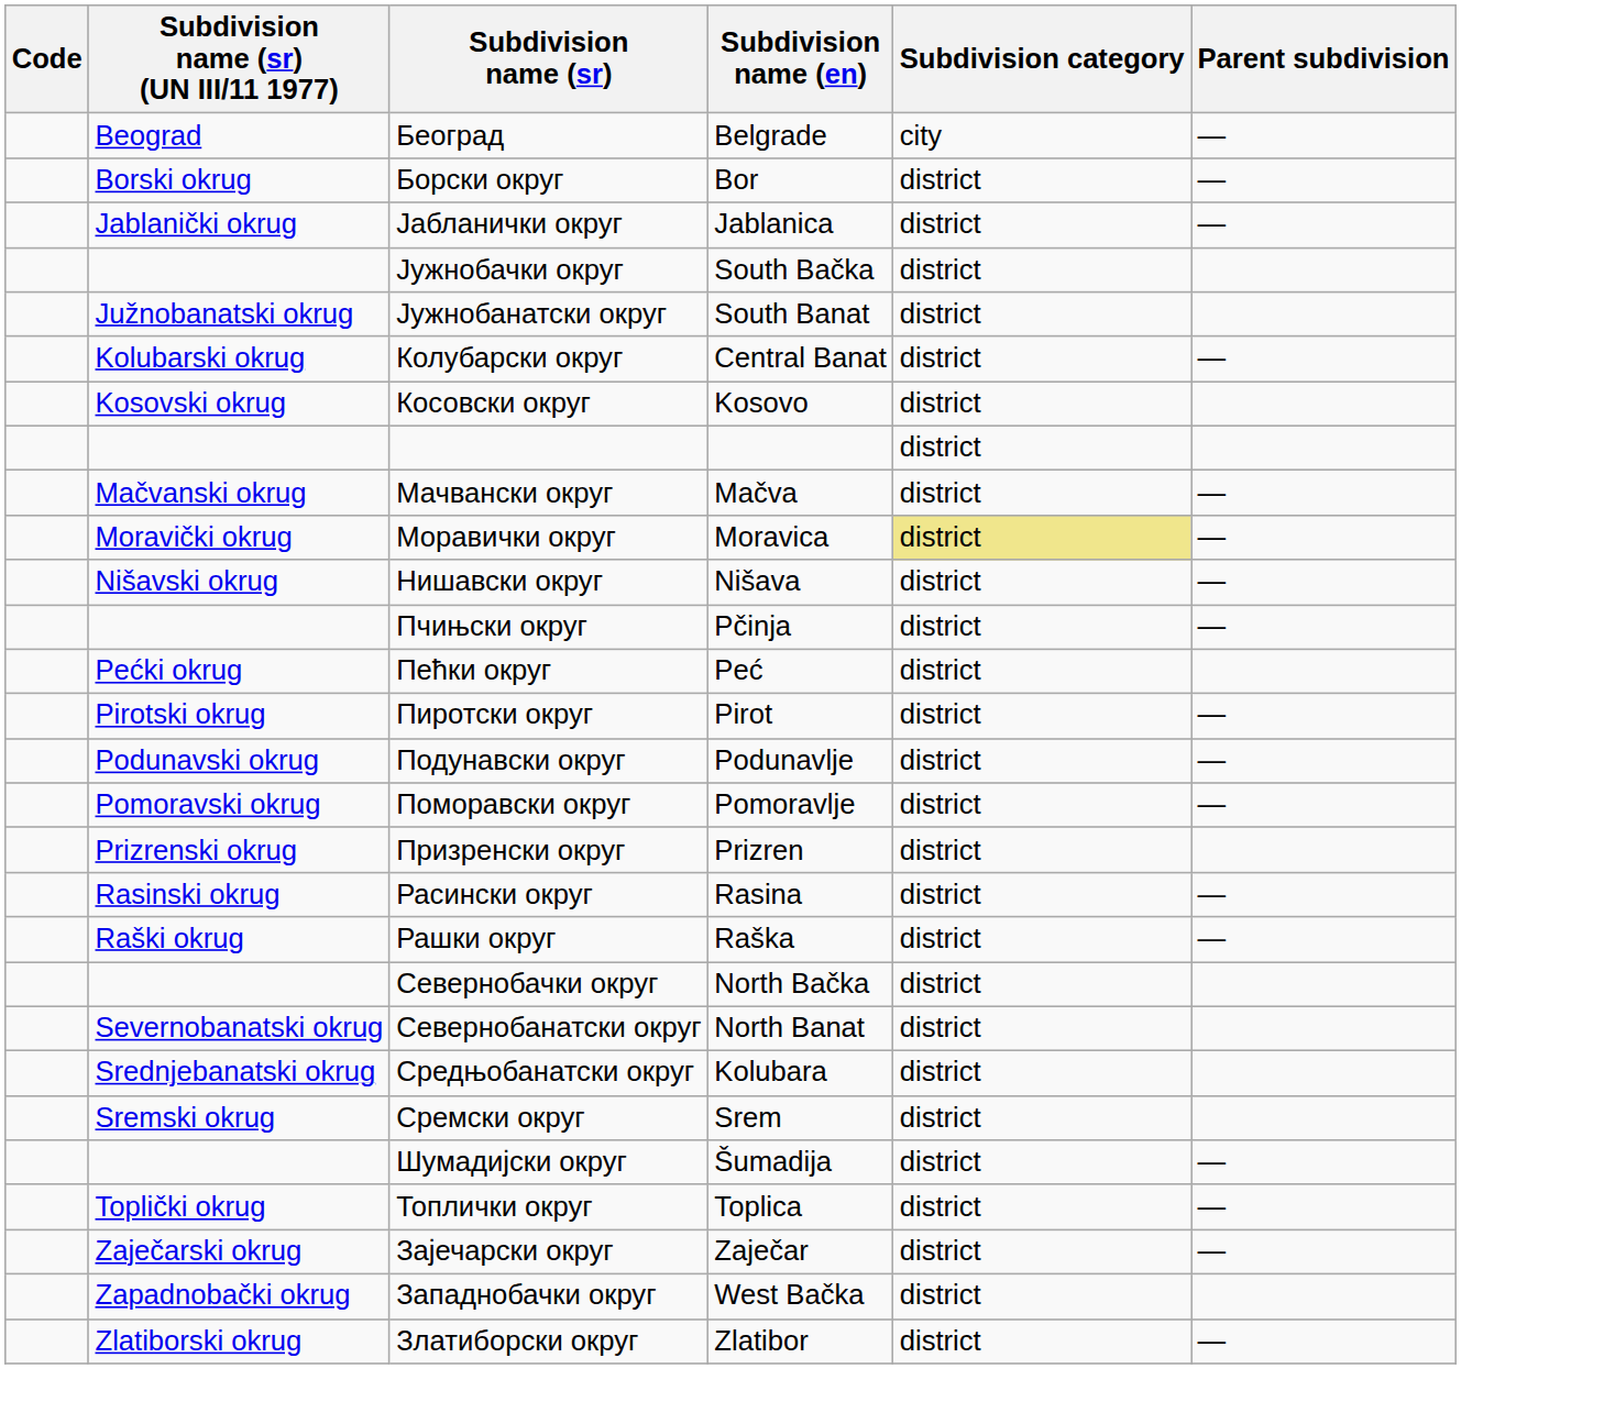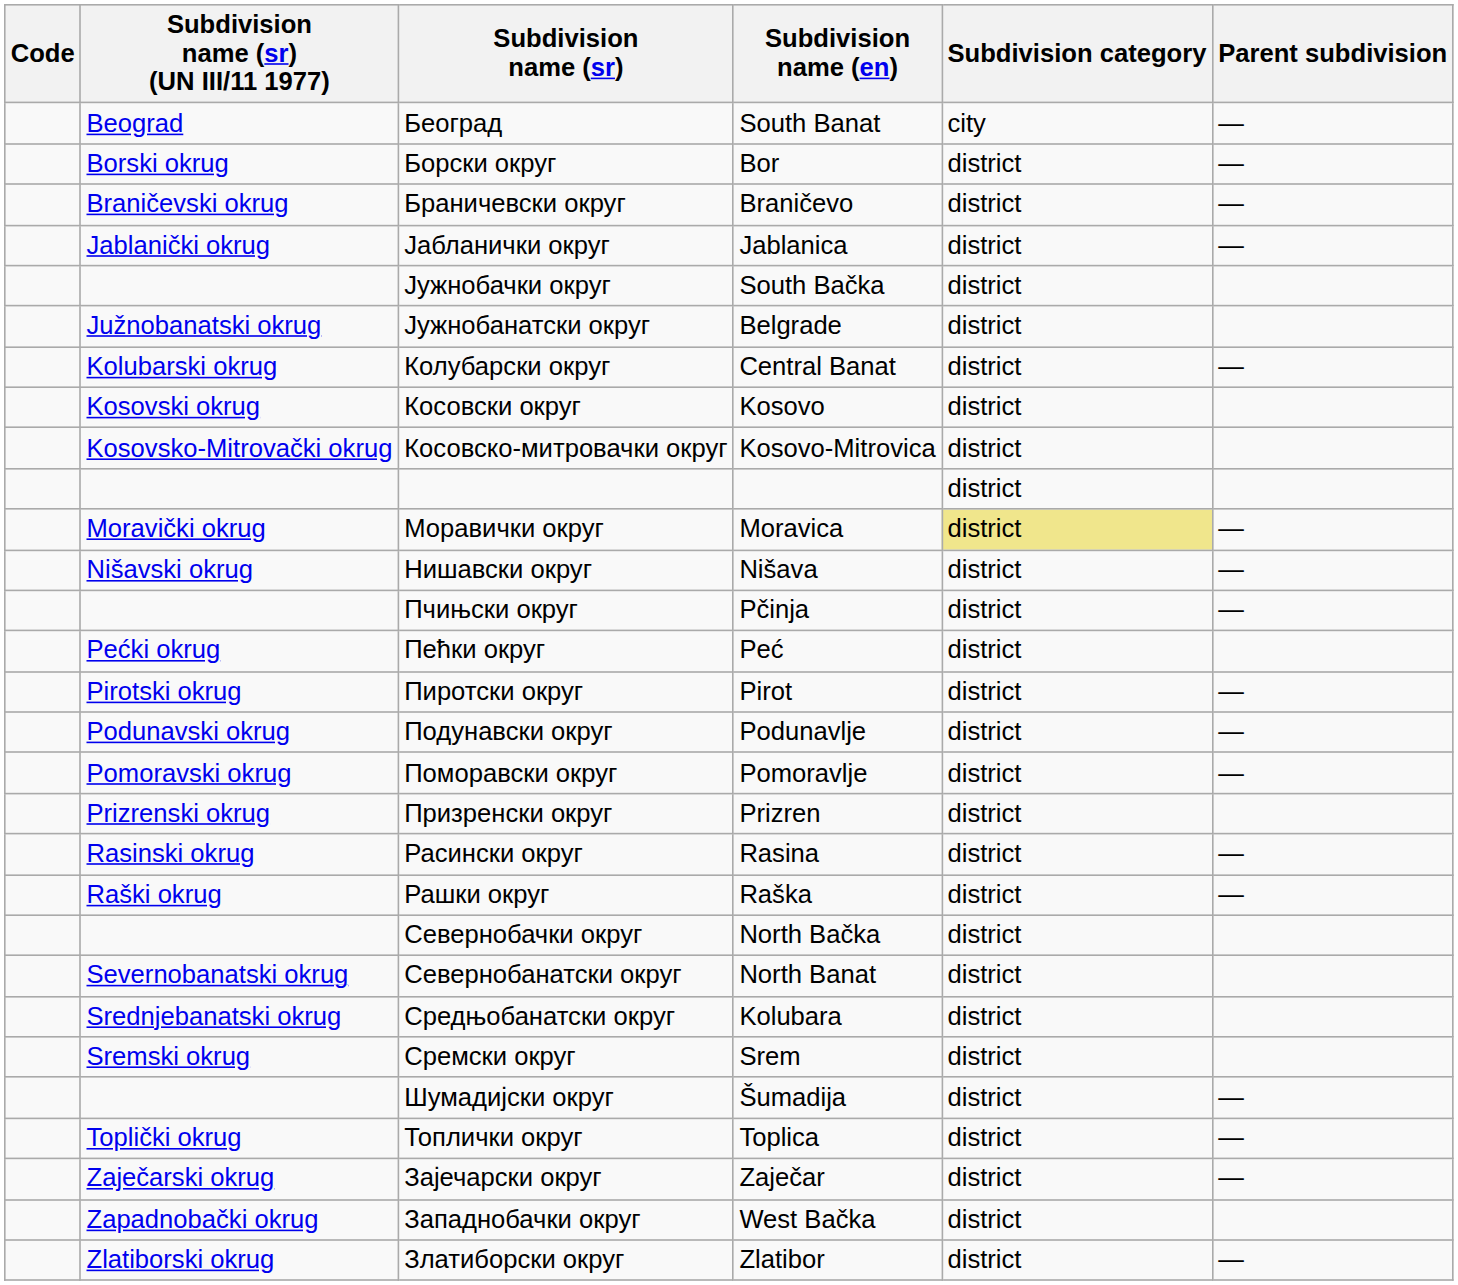Београд | Subdivision name (en): Belgrade -> South Banat
+ row: Braničevski okrug | Браничевски округ | Braničevo | district | —
Јужнобанатски округ | Subdivision name (en): South Banat -> Belgrade
+ row: Kosovsko-Mitrovački okrug | Косовско-митровачки округ | Kosovo-Mitrovica | district
- row: Mačvanski okrug | Мачвански округ | Mačva | district | —
